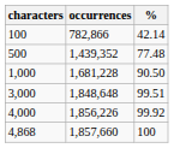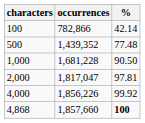+ row: 2,000 | 1,817,047 | 97.81
- row: 3,000 | 1,848,648 | 99.51
4,868 | %: normal -> bold
